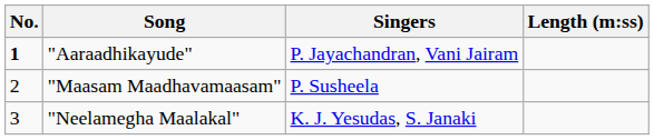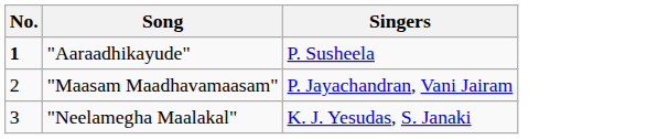- column: Length (m:ss)
"Aaraadhikayude" | Singers: P. Jayachandran, Vani Jairam -> P. Susheela
"Maasam Maadhavamaasam" | Singers: P. Susheela -> P. Jayachandran, Vani Jairam
